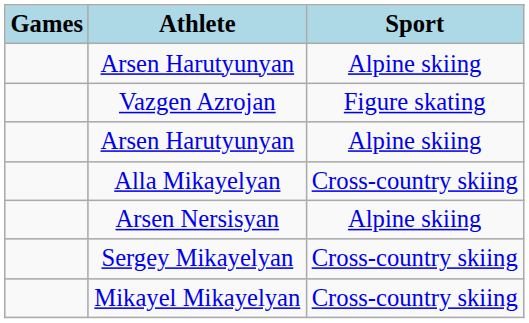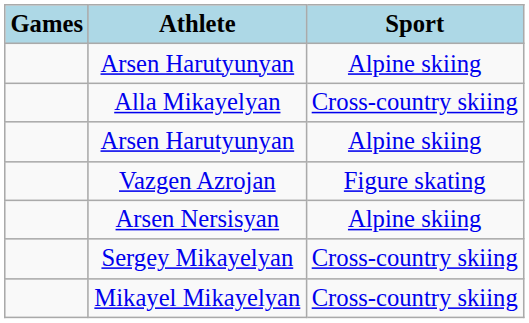rows swapped: Alla Mikayelyan <-> Vazgen Azrojan
